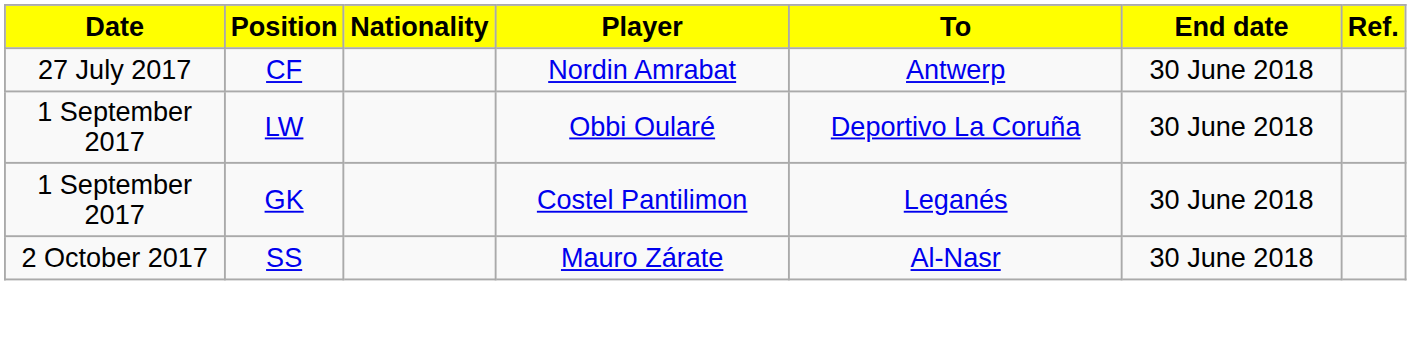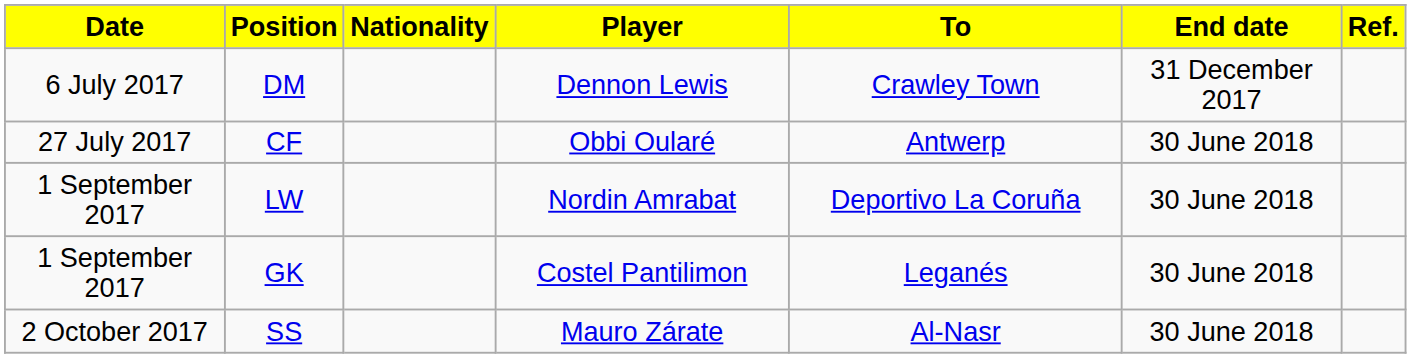+ row: 6 July 2017 | DM | Dennon Lewis | Crawley Town | 31 December 2017
CF | Player: Nordin Amrabat -> Obbi Oularé
LW | Player: Obbi Oularé -> Nordin Amrabat
